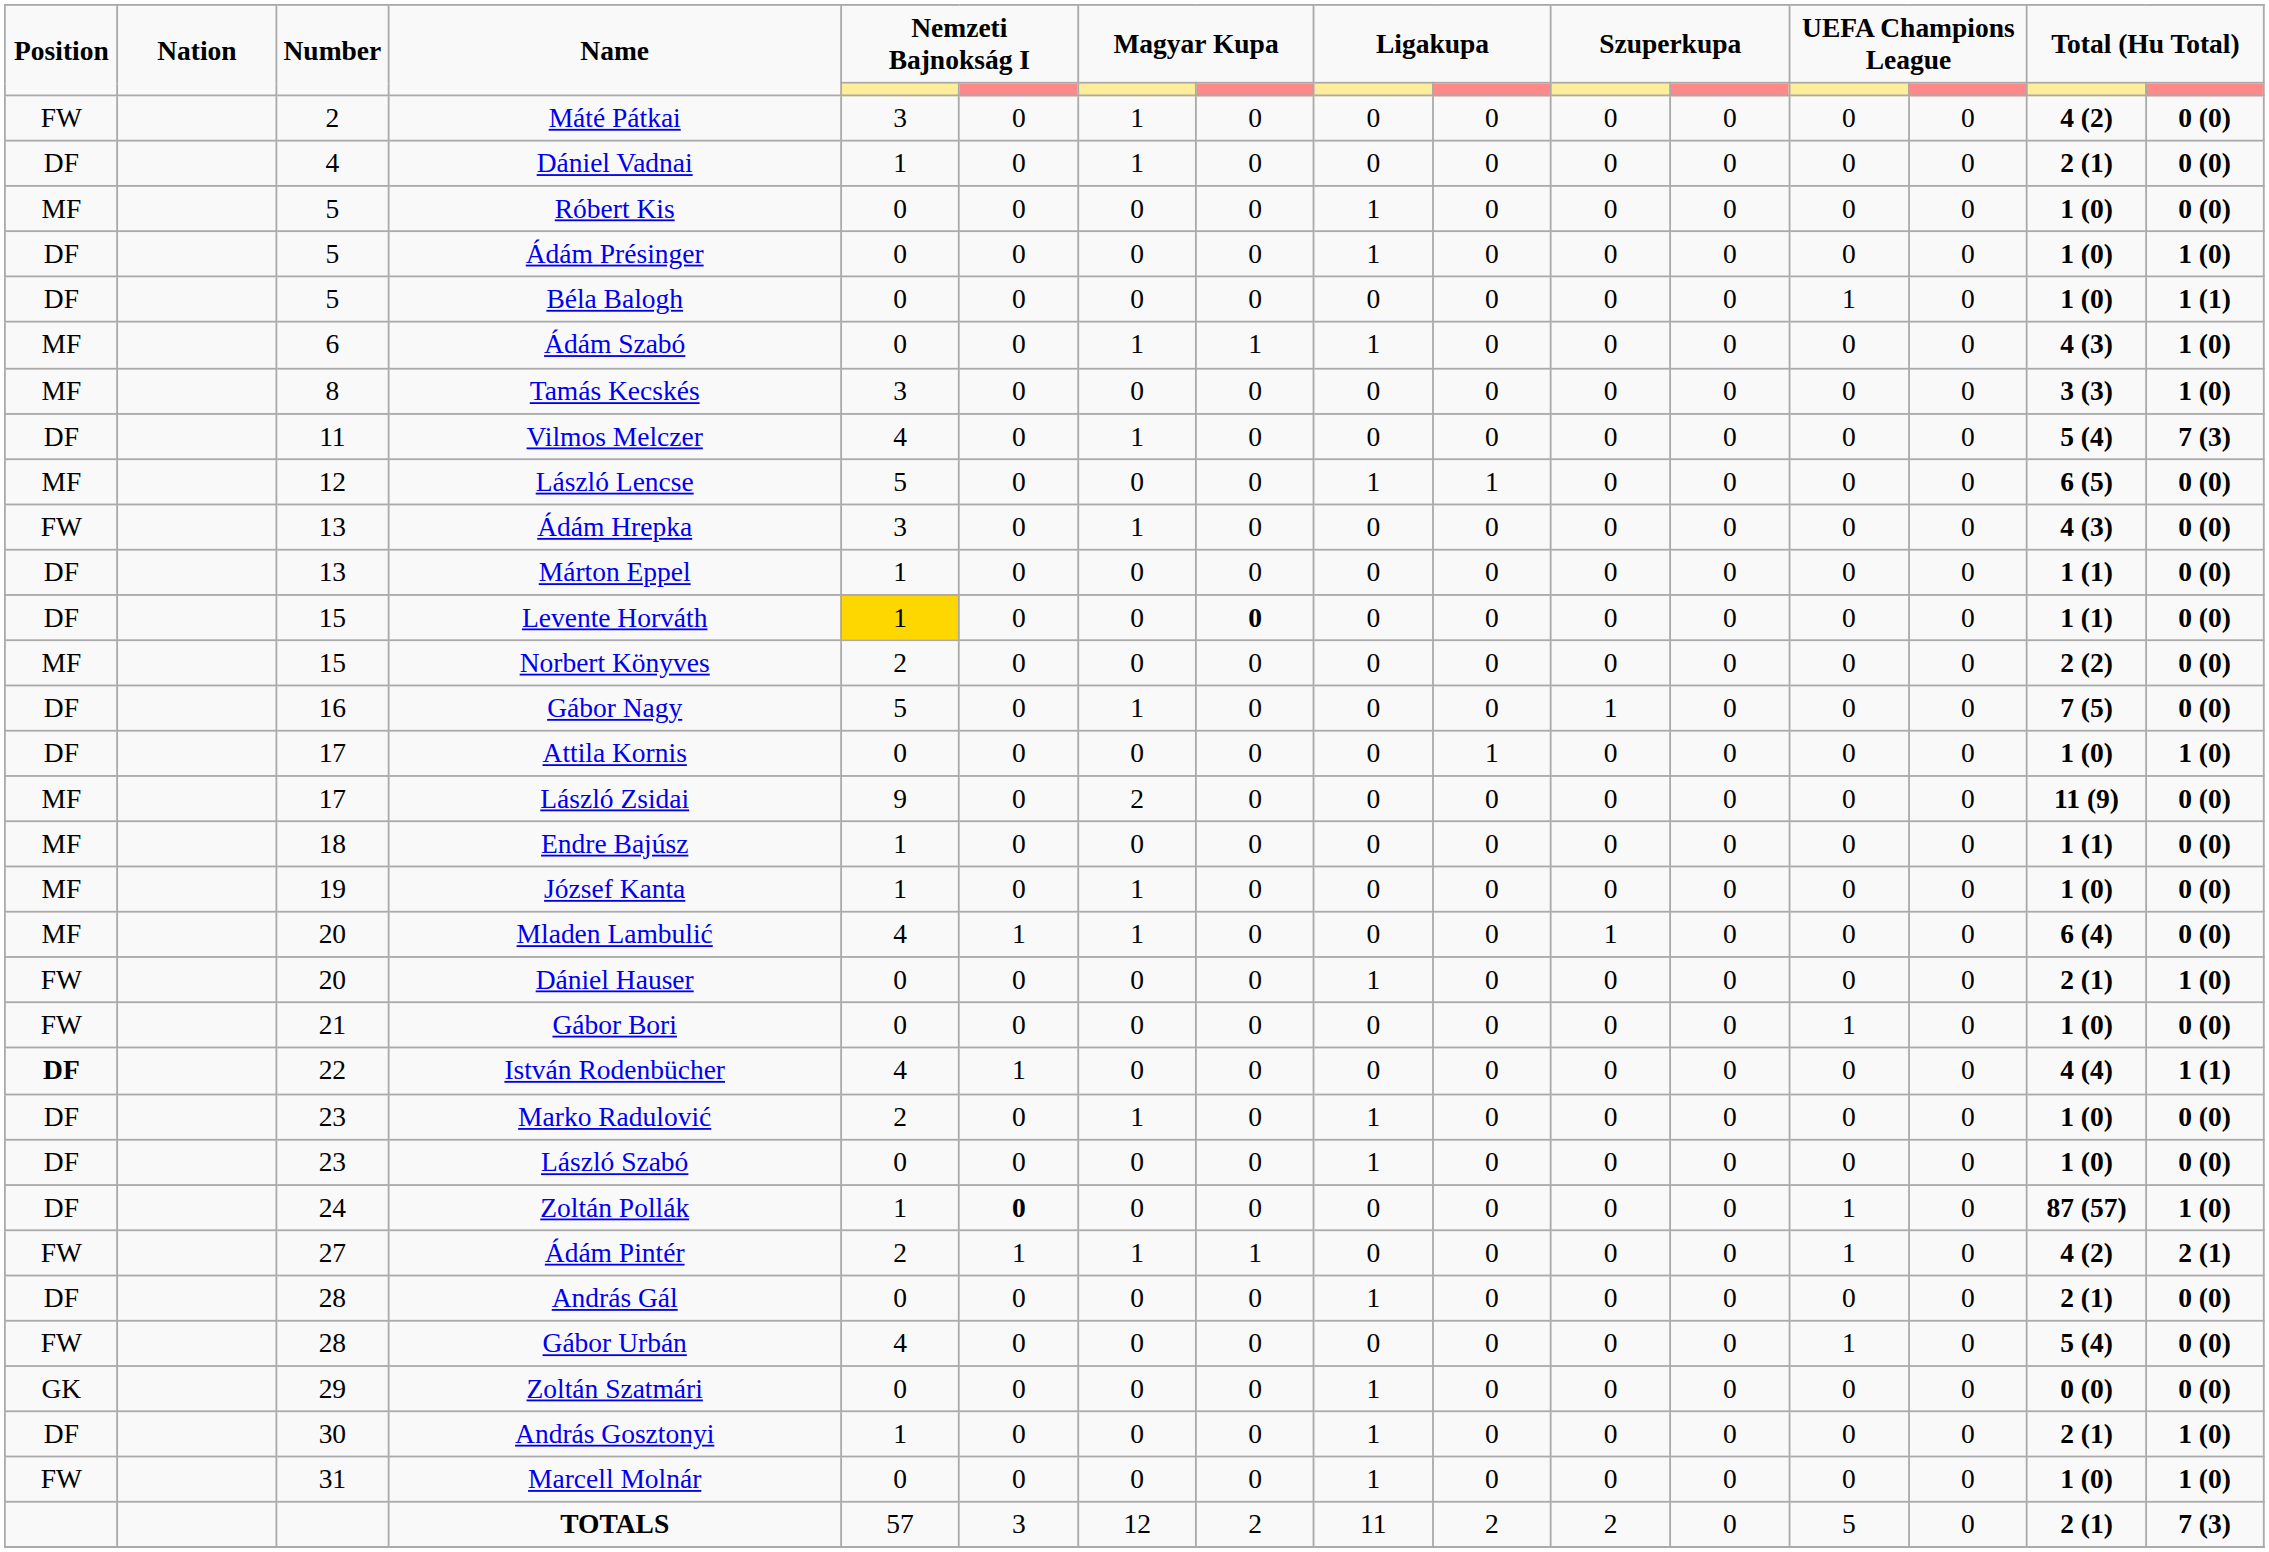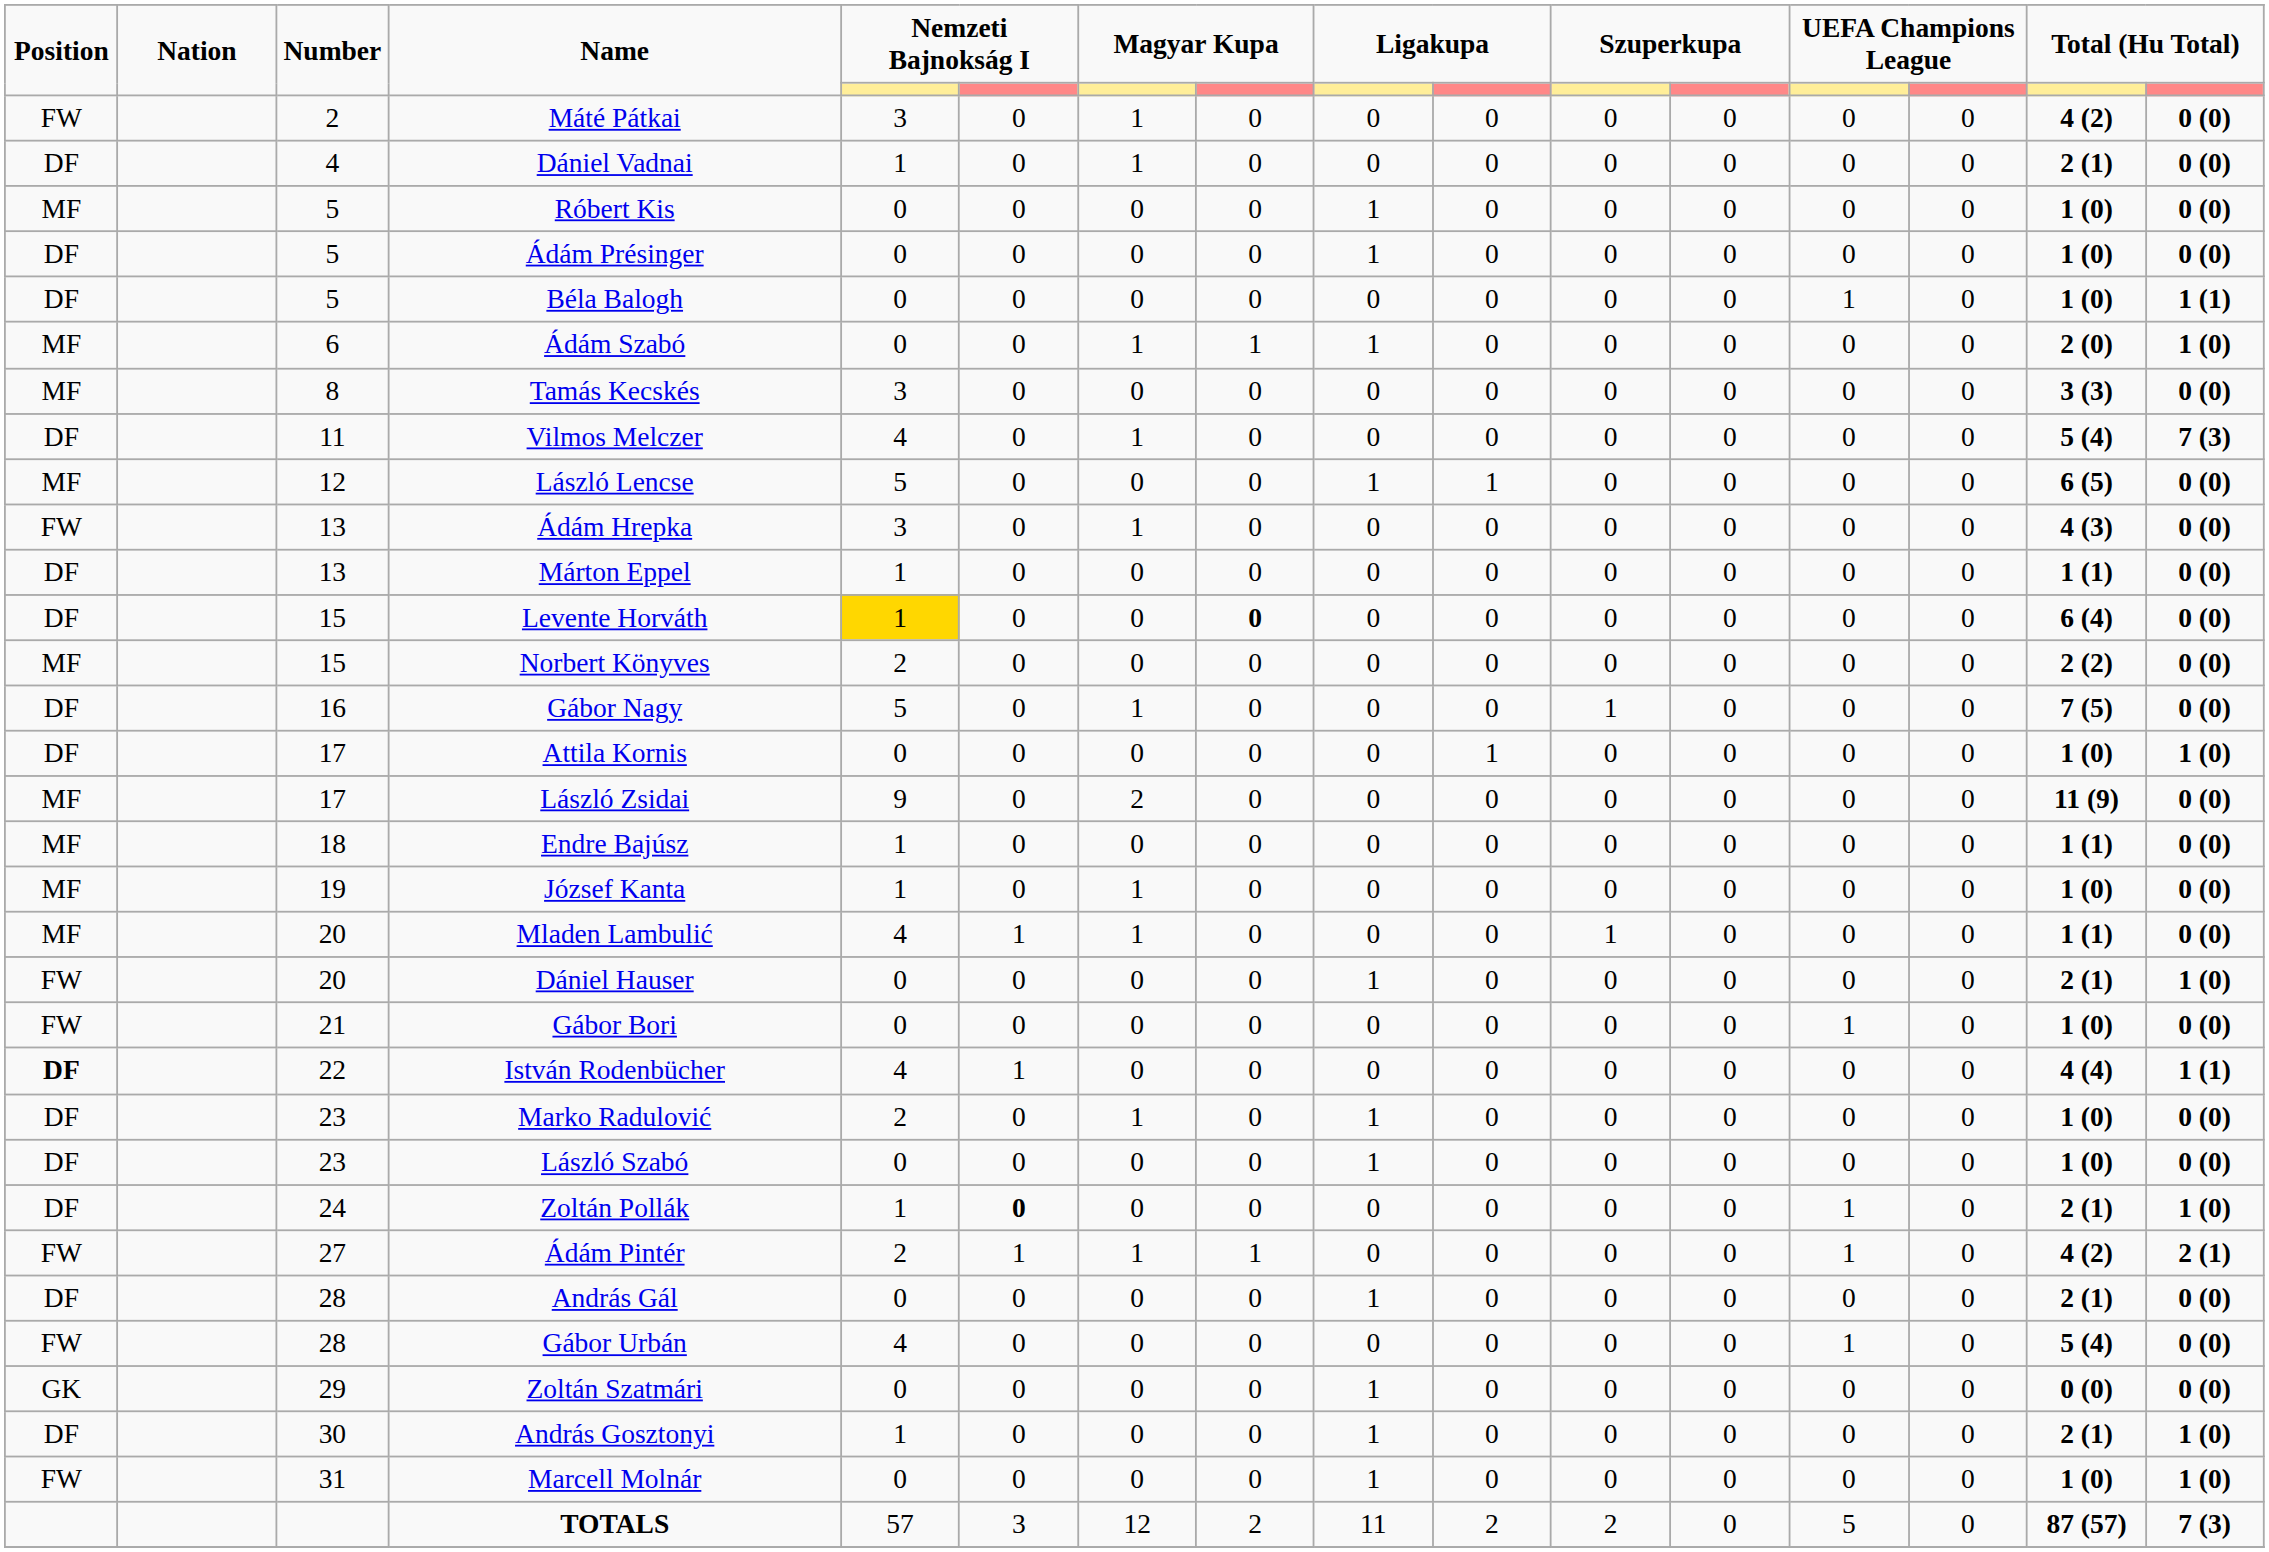Ádám Présinger | column 16: 1 (0) -> 0 (0)
Ádám Szabó | column 15: 4 (3) -> 2 (0)
Tamás Kecskés | column 16: 1 (0) -> 0 (0)
Levente Horváth | column 15: 1 (1) -> 6 (4)
Mladen Lambulić | column 15: 6 (4) -> 1 (1)
Zoltán Pollák | column 15: 87 (57) -> 2 (1)
TOTALS | column 15: 2 (1) -> 87 (57)
